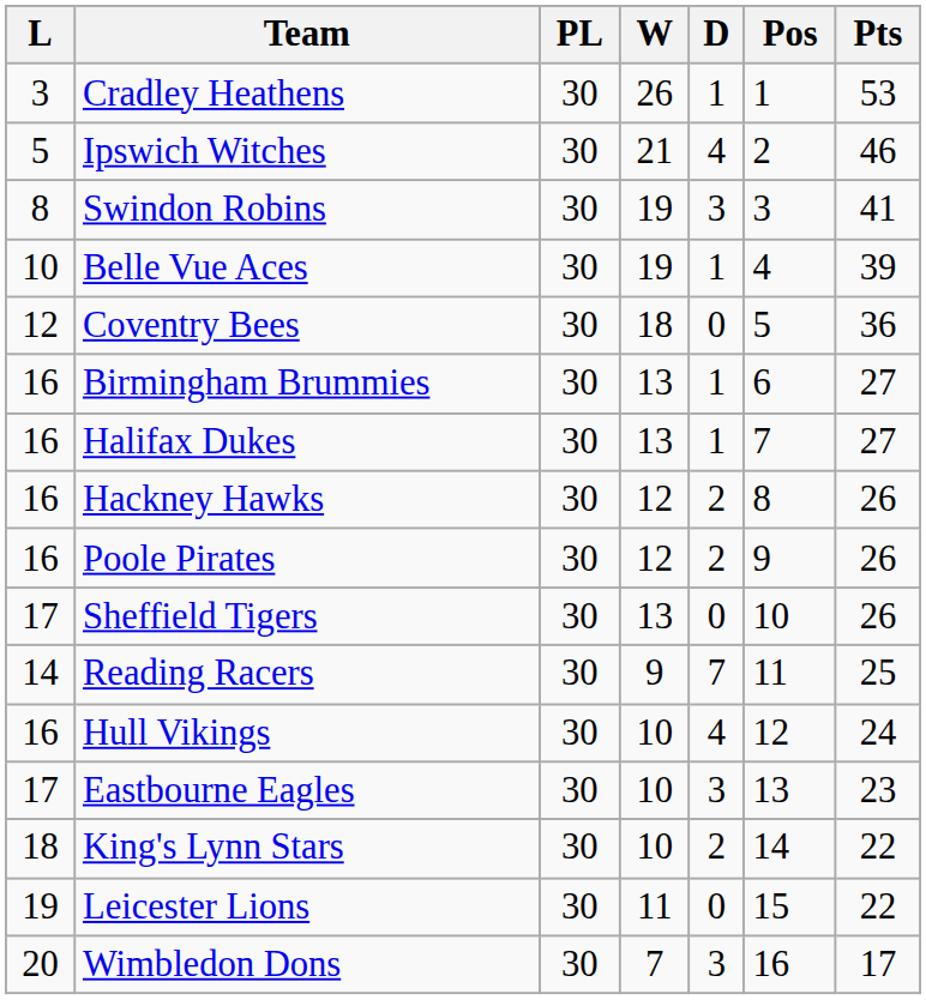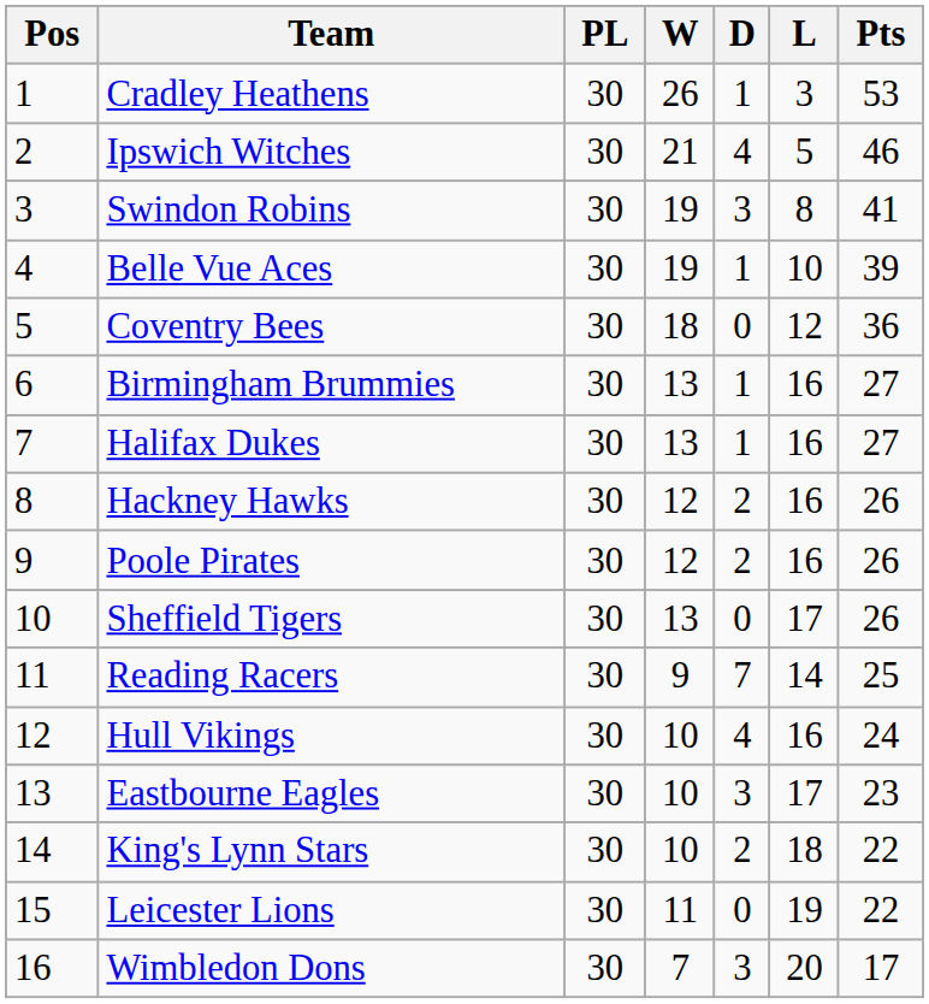columns swapped: Pos <-> L
